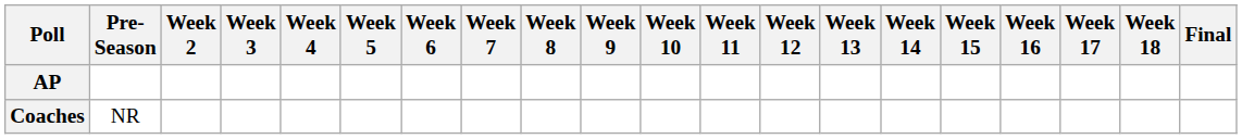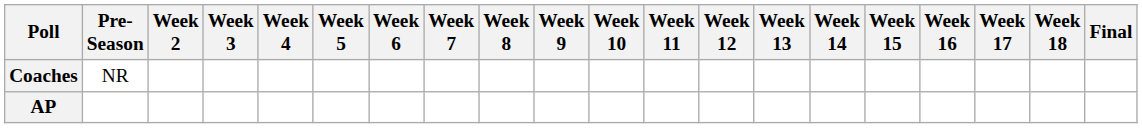rows swapped: AP <-> Coaches
